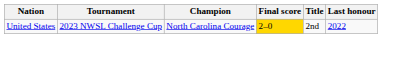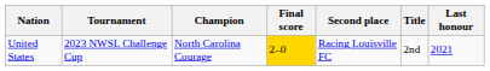+ column: Second place | Racing Louisville FC
United States | Last honour: 2022 -> 2021
